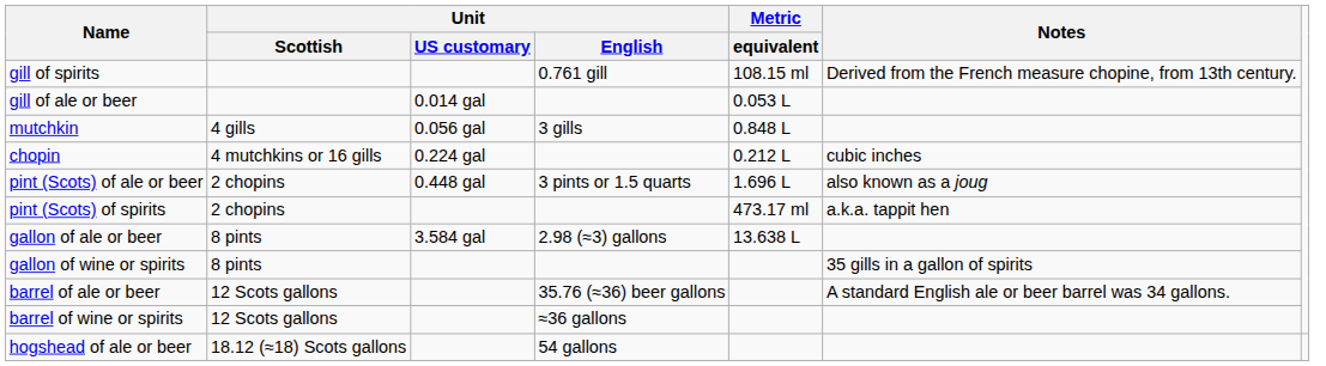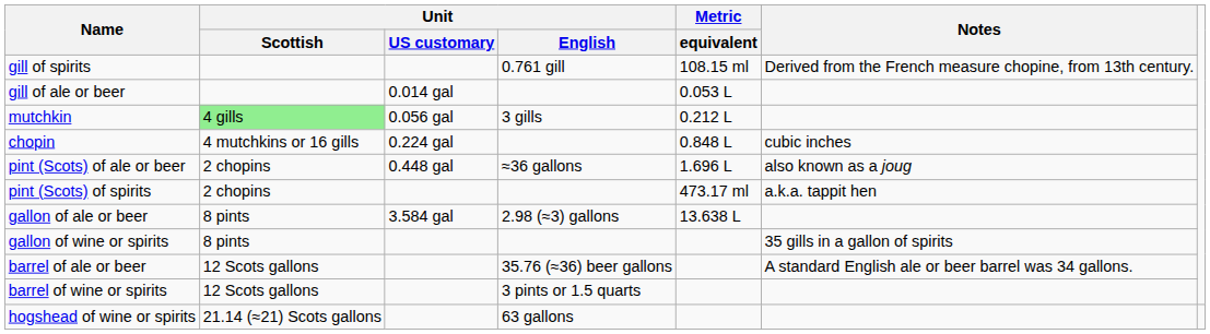mutchkin | Unit / Scottish: no background -> lightgreen background
mutchkin | Metric / equivalent: 0.848 L -> 0.212 L
chopin | Metric / equivalent: 0.212 L -> 0.848 L
pint (Scots) of ale or beer | Unit / English: 3 pints or 1.5 quarts -> ≈36 gallons
barrel of wine or spirits | Unit / English: ≈36 gallons -> 3 pints or 1.5 quarts
- row: hogshead of ale or beer | 18.12 (≈18) Scots gallons | 54 gallons
+ row: hogshead of wine or spirits | 21.14 (≈21) Scots gallons | 63 gallons
